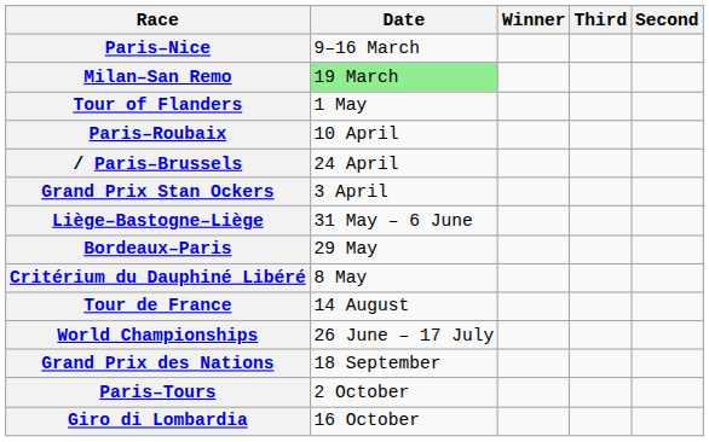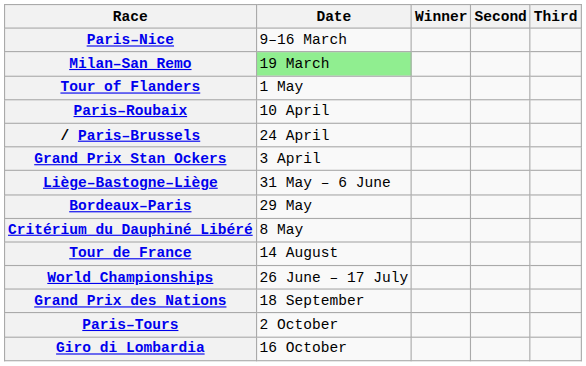columns swapped: Second <-> Third
